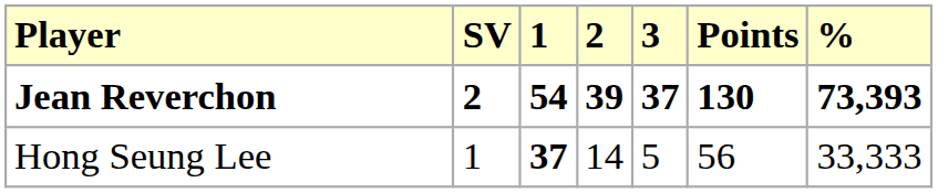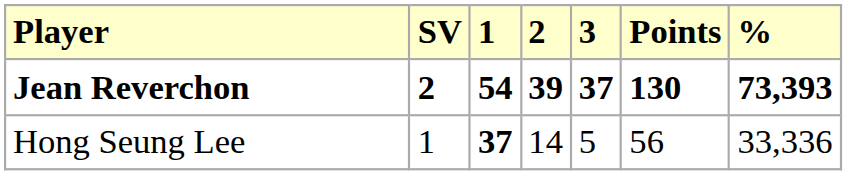Hong Seung Lee | %: 33,333 -> 33,336
